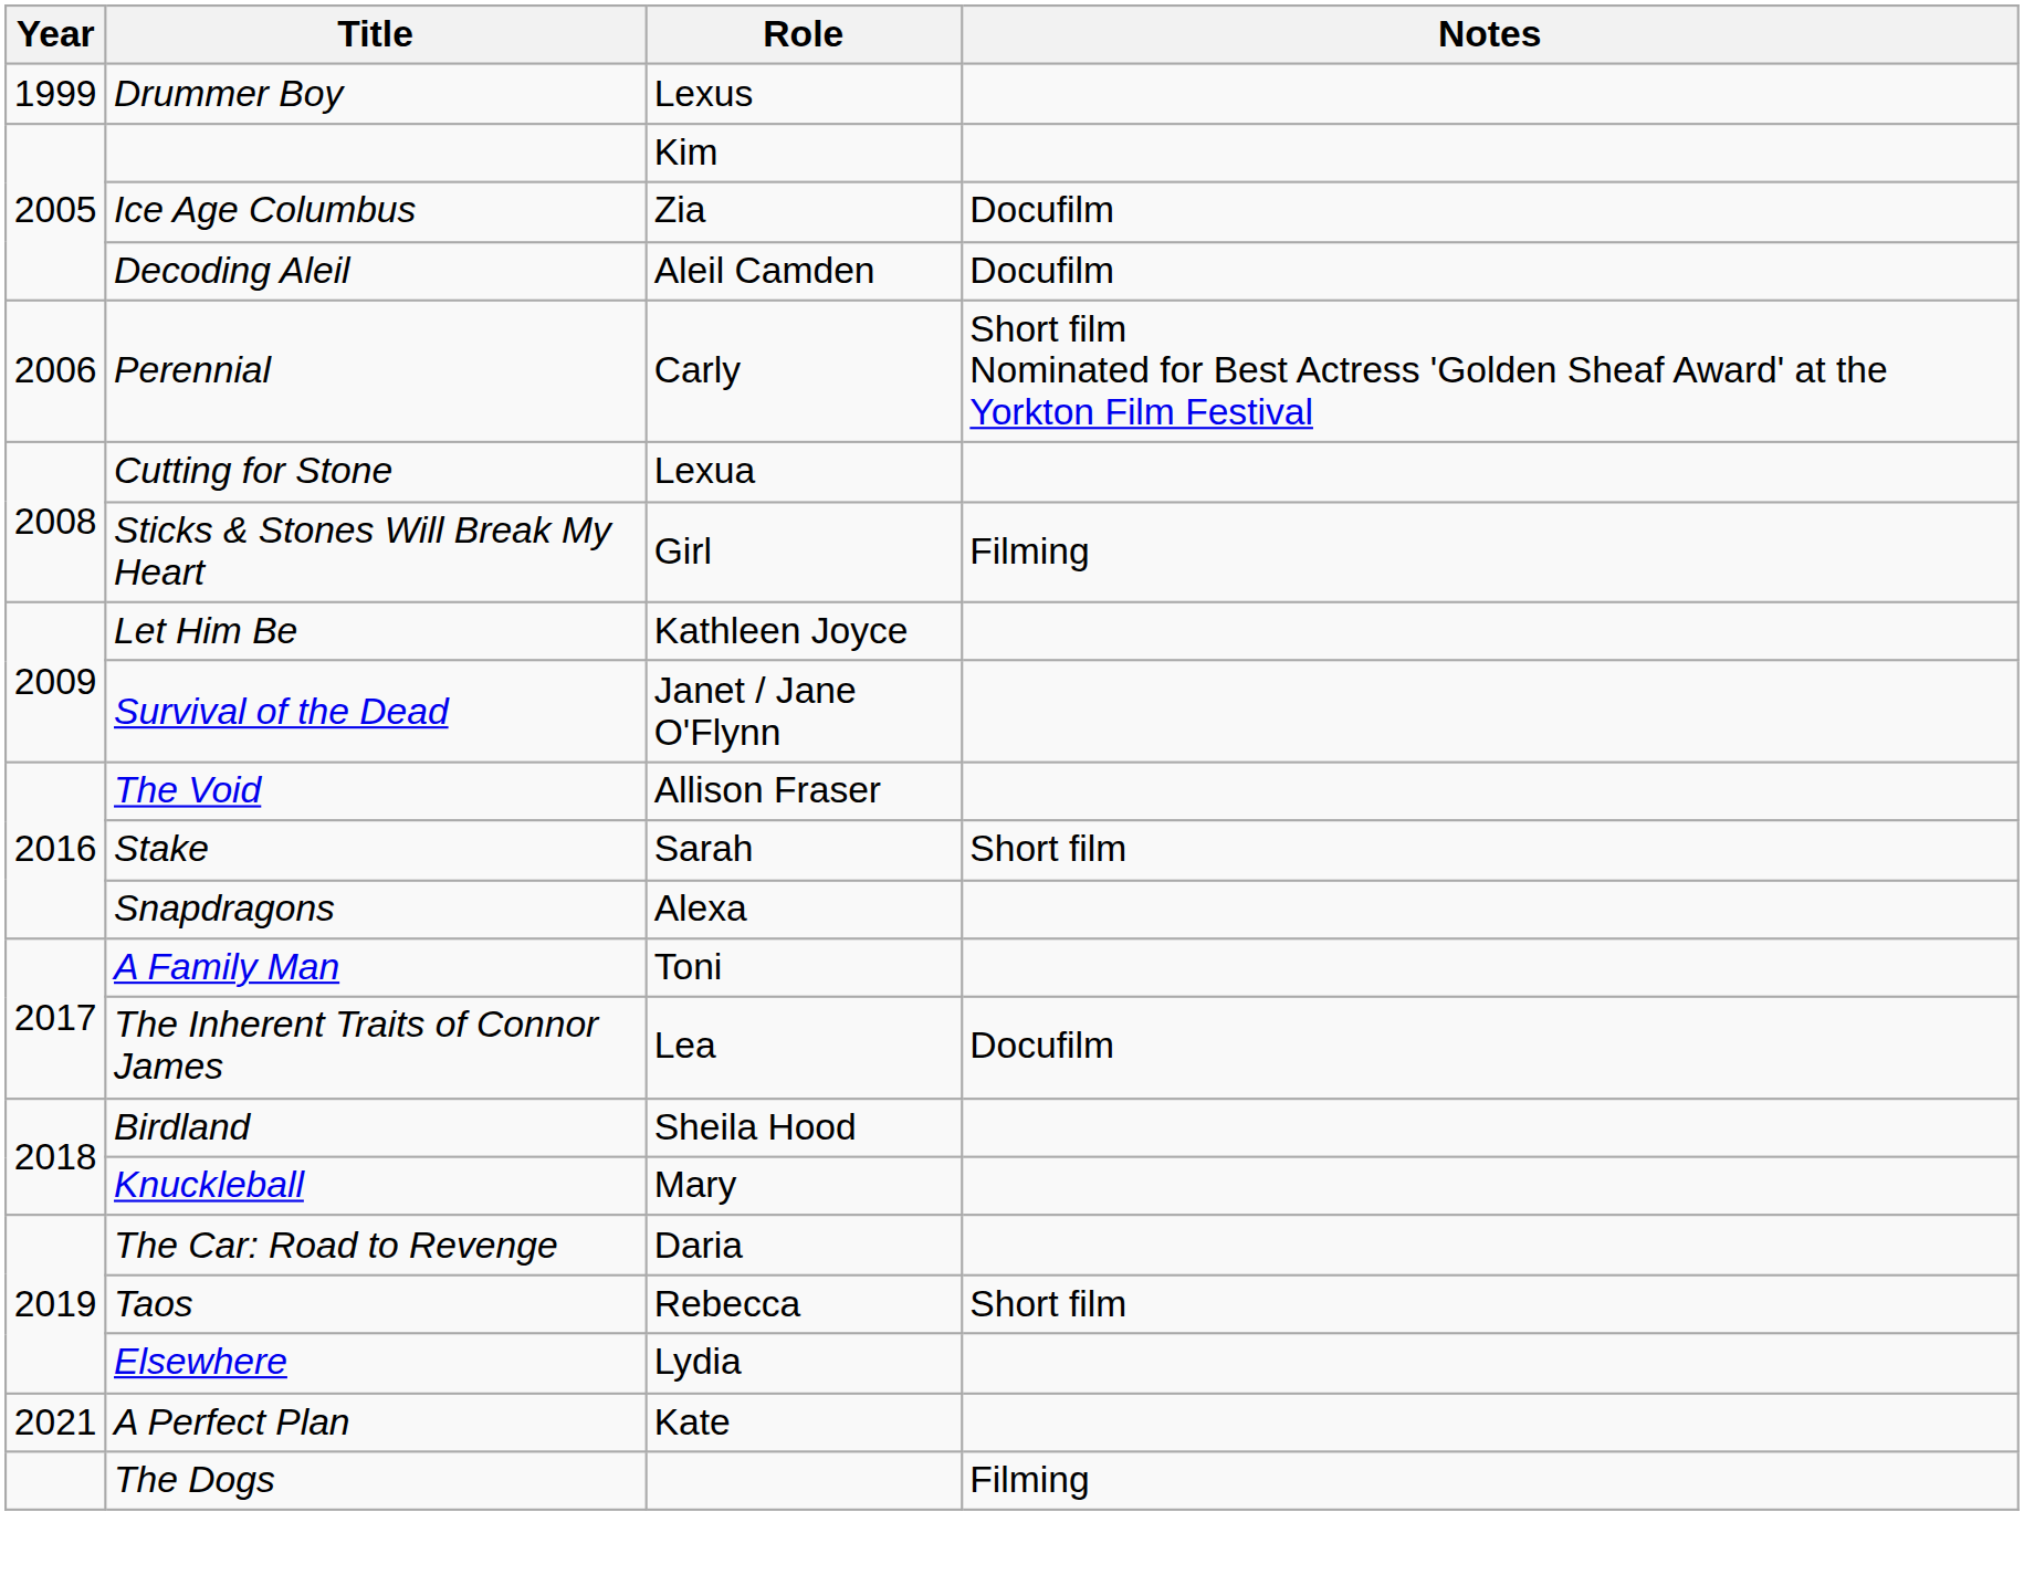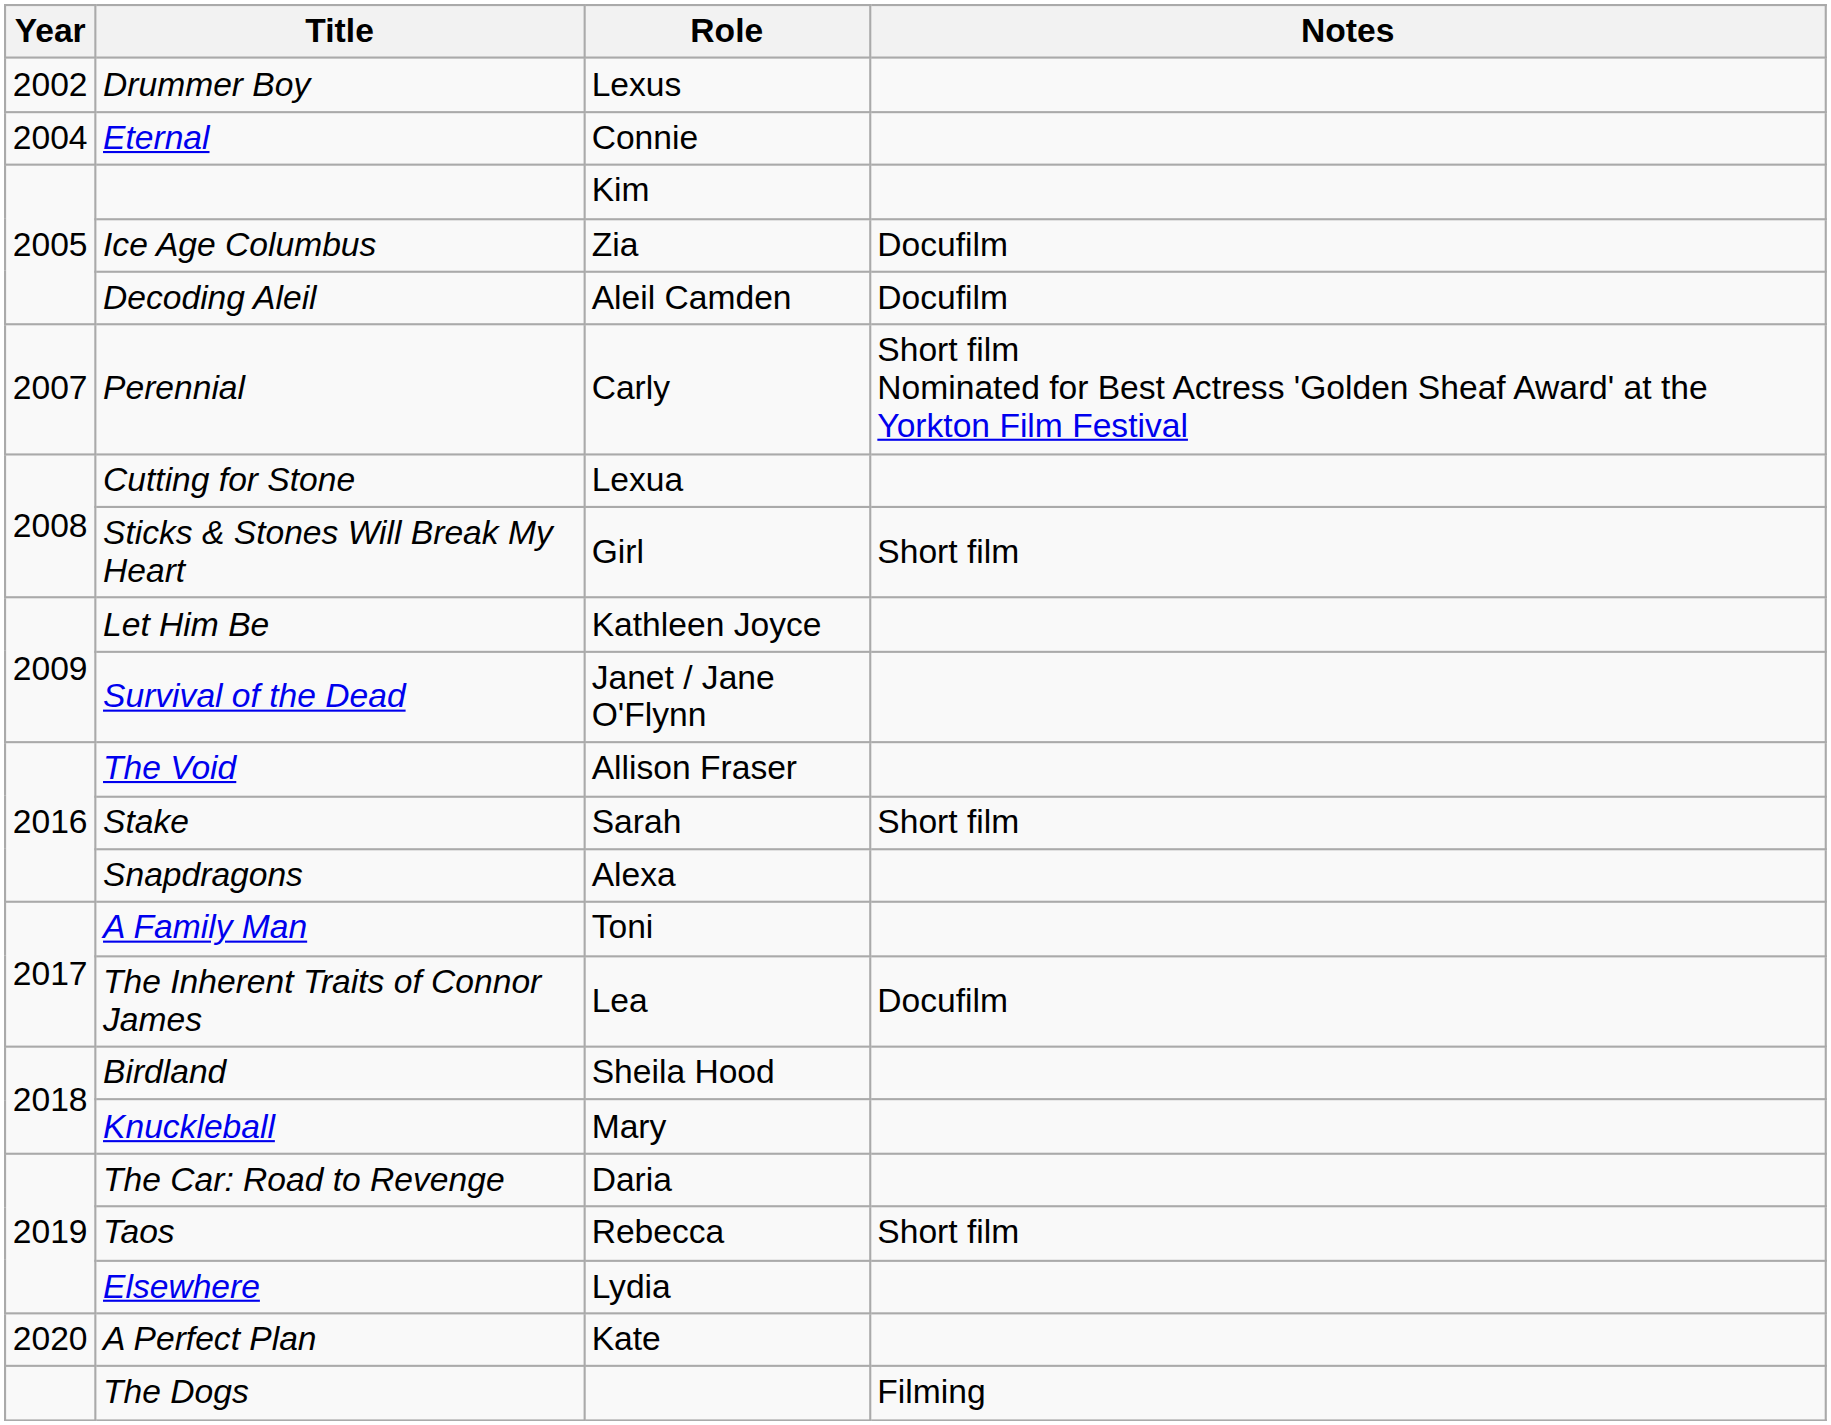Drummer Boy | Year: 1999 -> 2002
+ row: 2004 | Eternal | Connie
Perennial | Year: 2006 -> 2007
Sticks & Stones Will Break My Heart | Notes: Filming -> Short film
A Perfect Plan | Year: 2021 -> 2020
